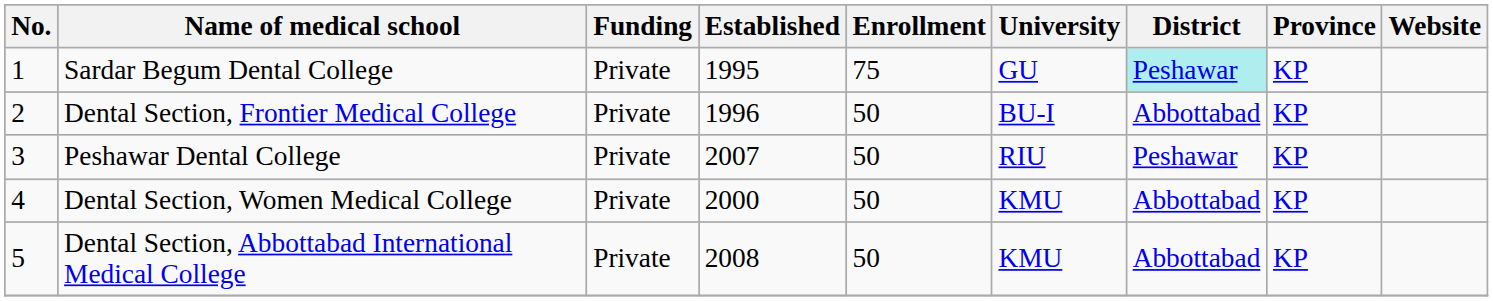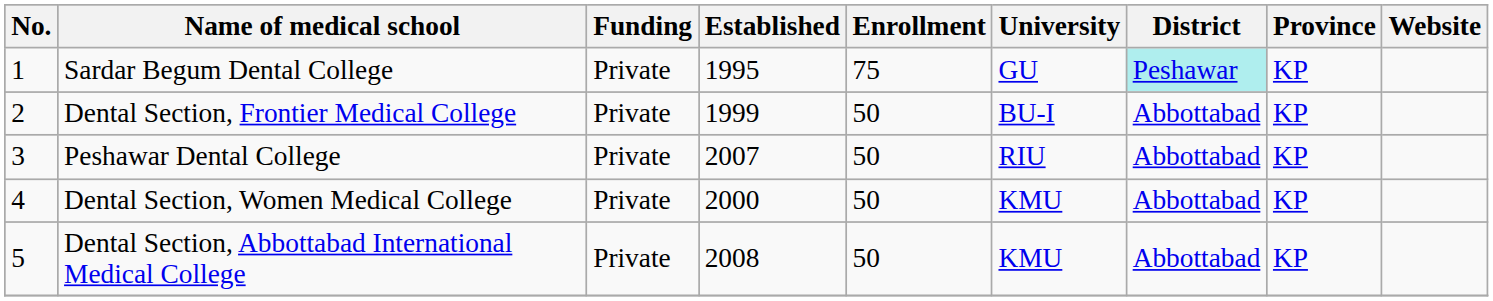Dental Section, Frontier Medical College | Established: 1996 -> 1999
Peshawar Dental College | District: Peshawar -> Abbottabad
